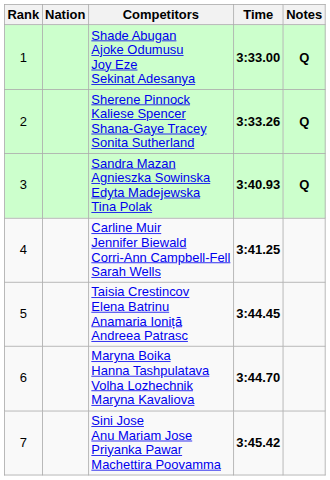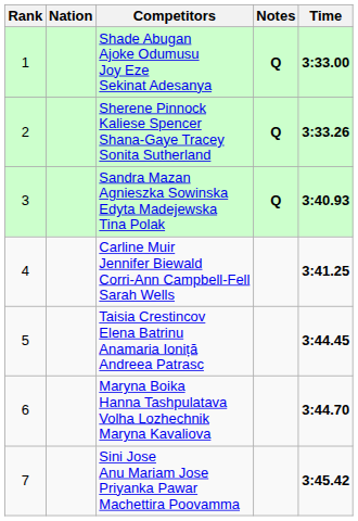columns swapped: Time <-> Notes
